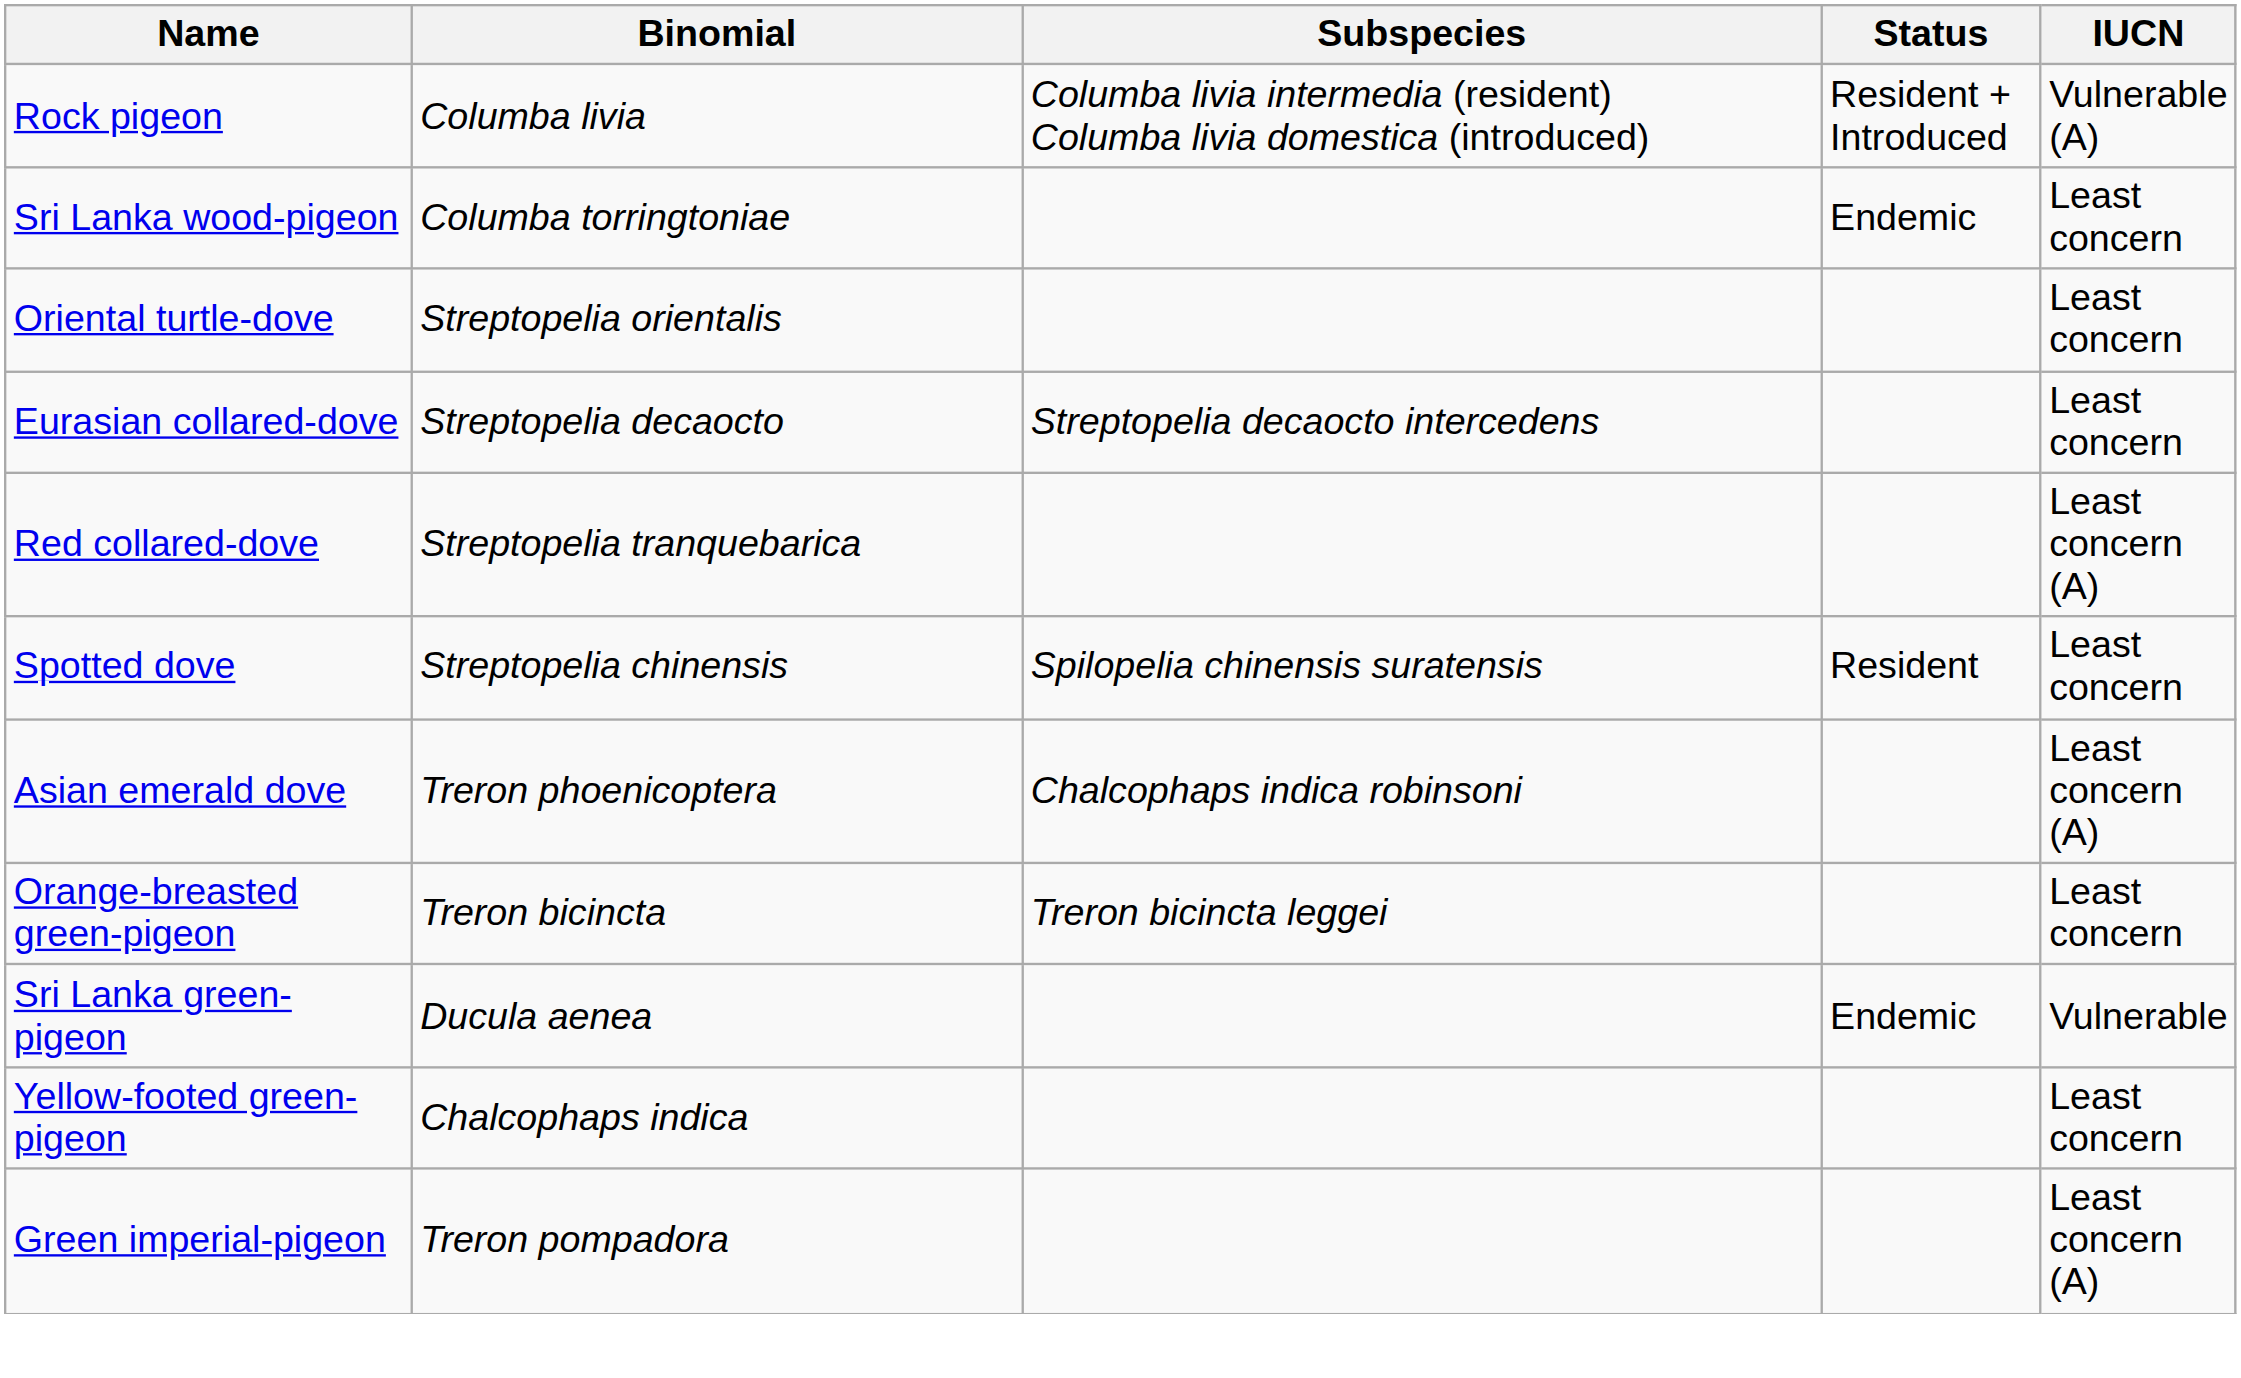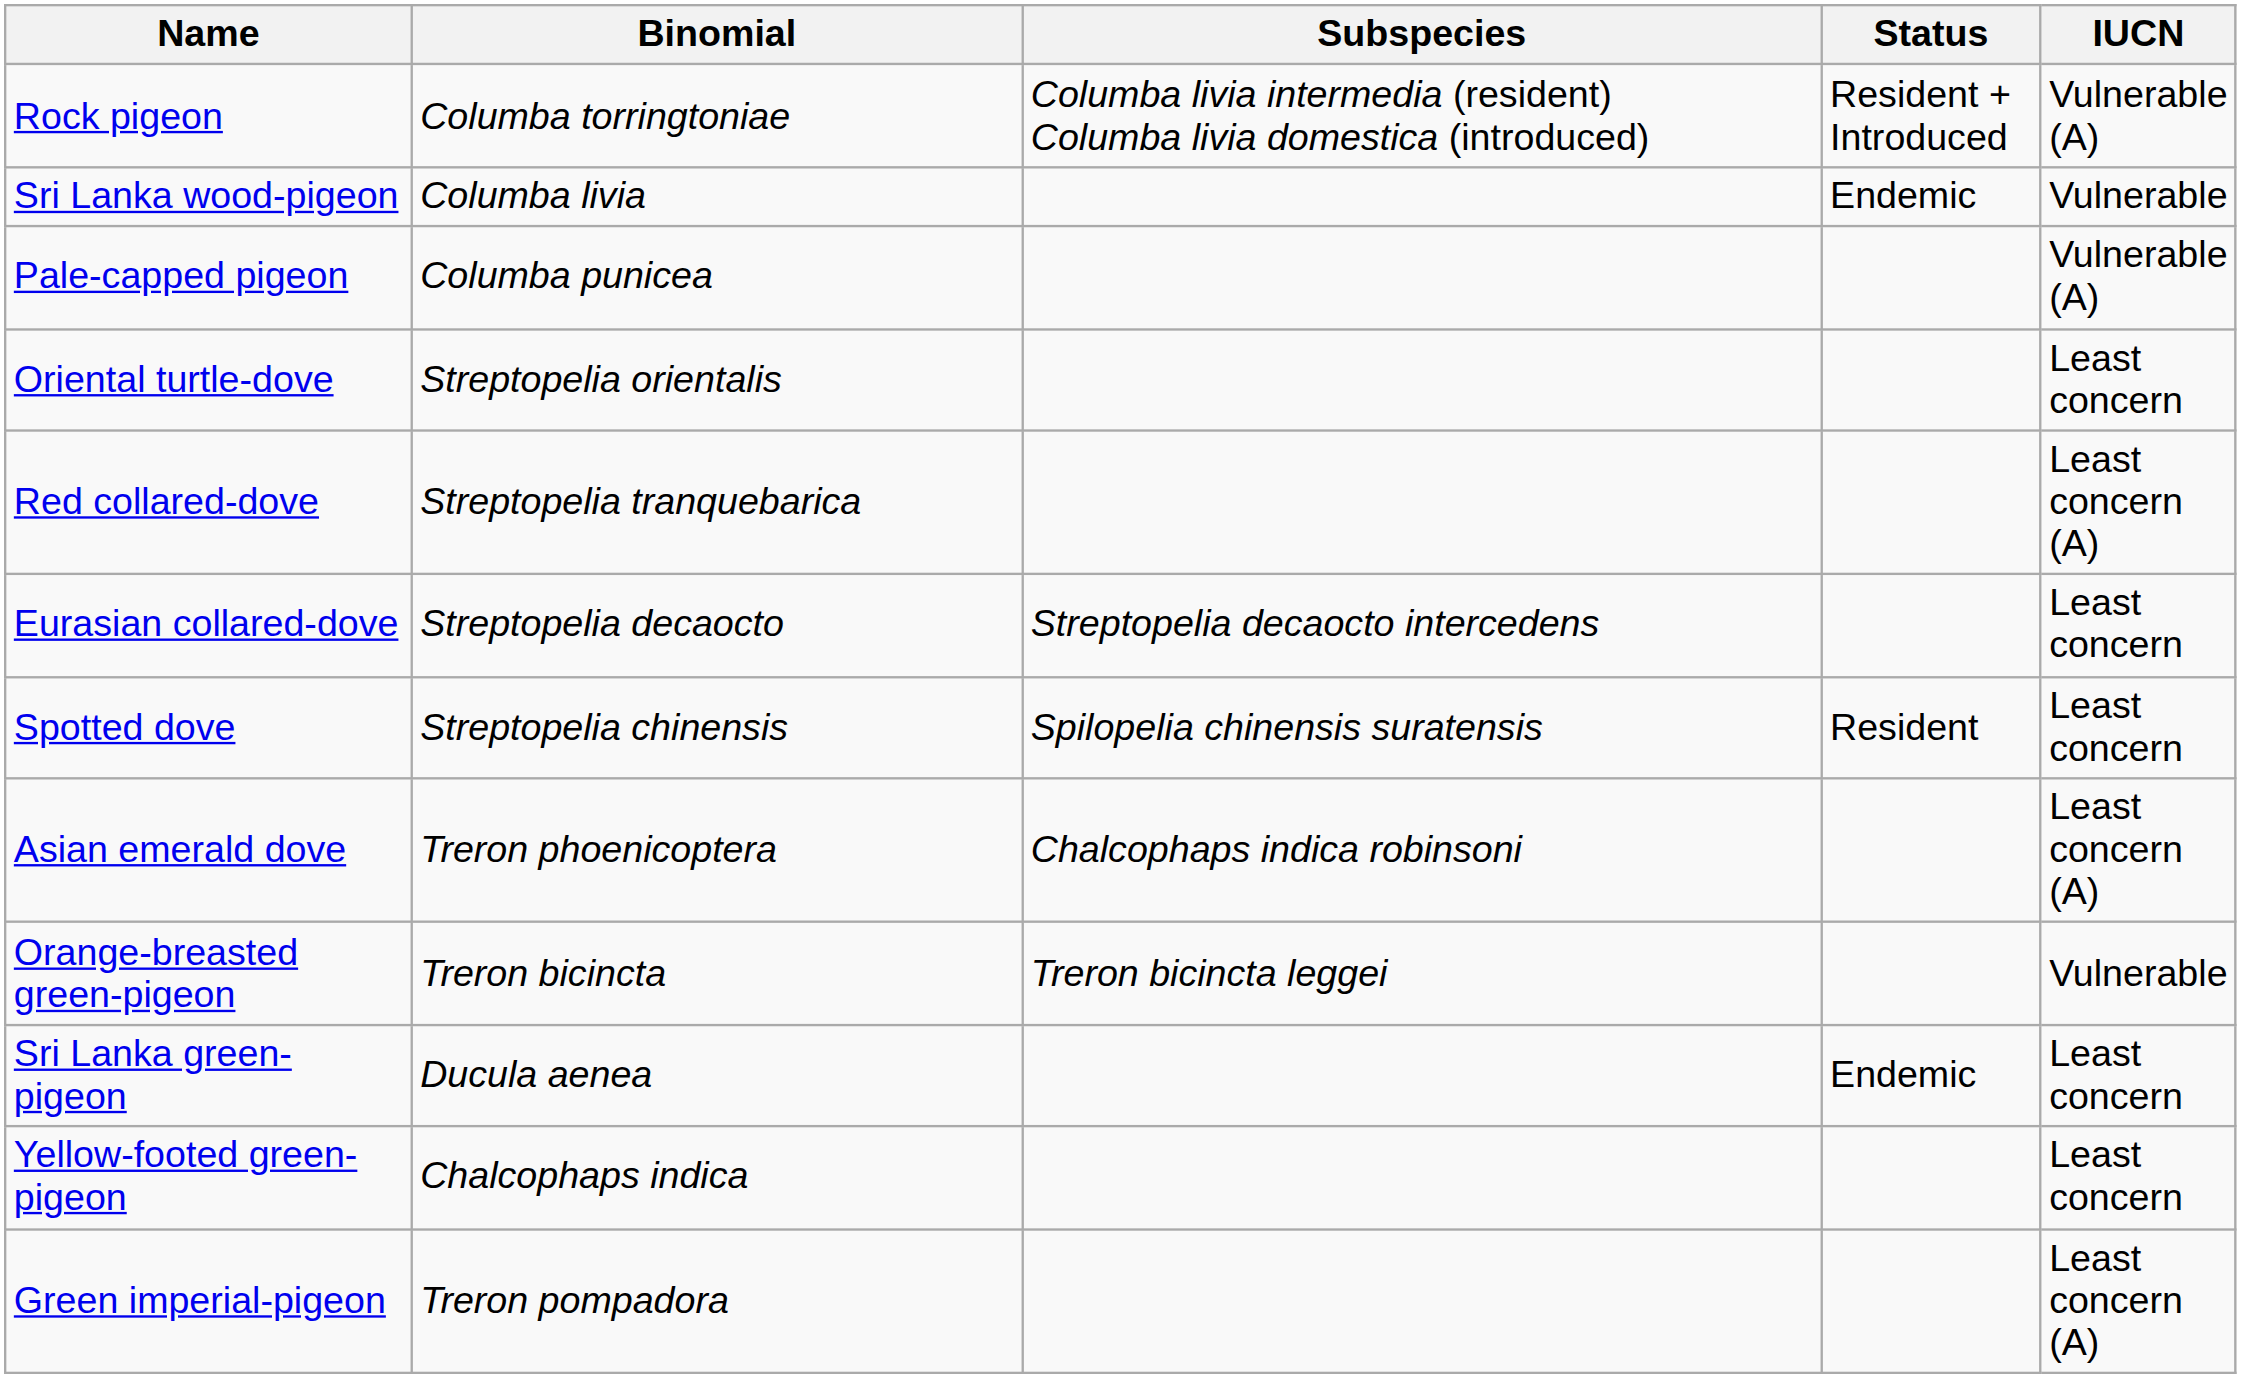Rock pigeon | Binomial: Columba livia -> Columba torringtoniae
Sri Lanka wood-pigeon | Binomial: Columba torringtoniae -> Columba livia
Sri Lanka wood-pigeon | IUCN: Least concern -> Vulnerable
+ row: Pale-capped pigeon | Columba punicea | Vulnerable (A)
rows swapped: Eurasian collared-dove <-> Red collared-dove
Orange-breasted green-pigeon | IUCN: Least concern -> Vulnerable
Sri Lanka green-pigeon | IUCN: Vulnerable -> Least concern
